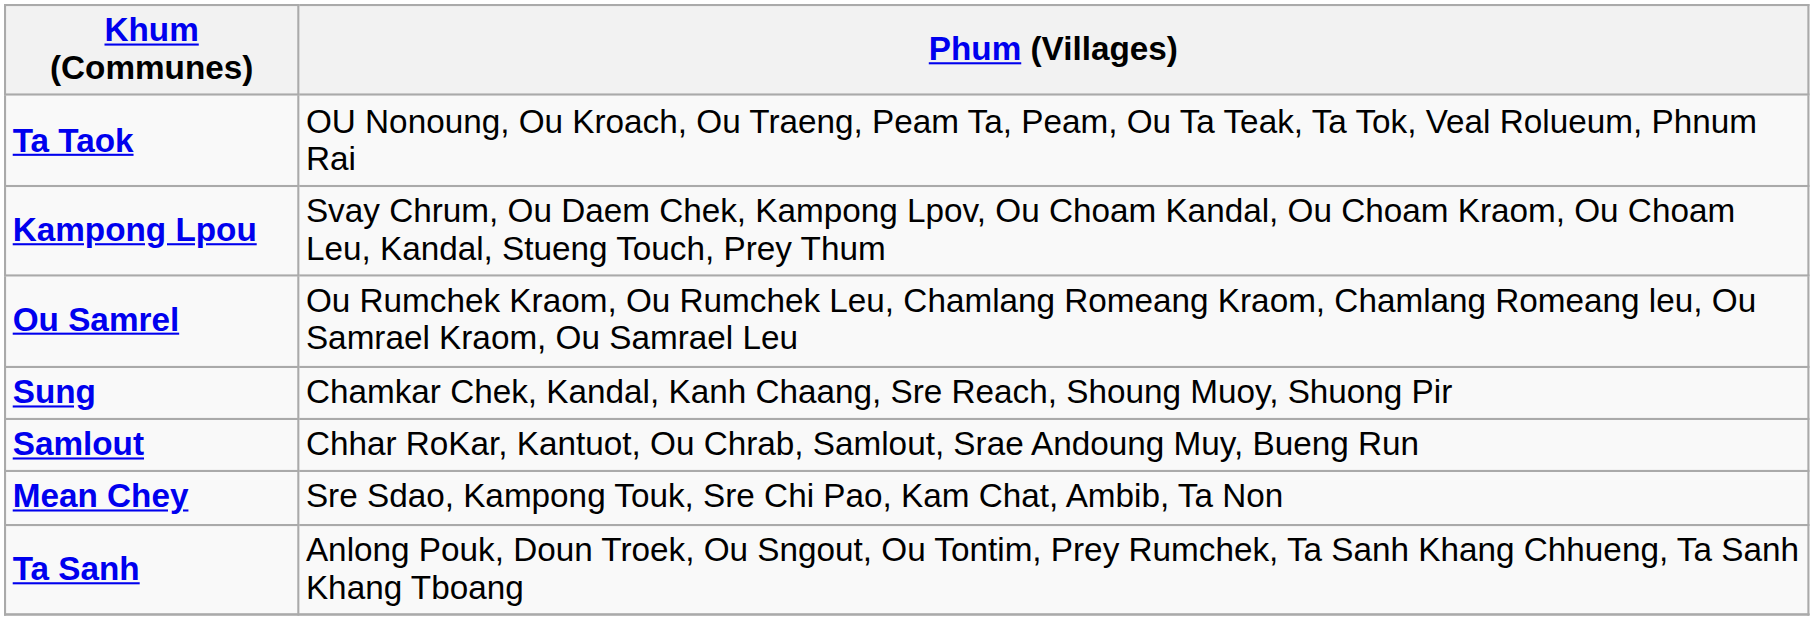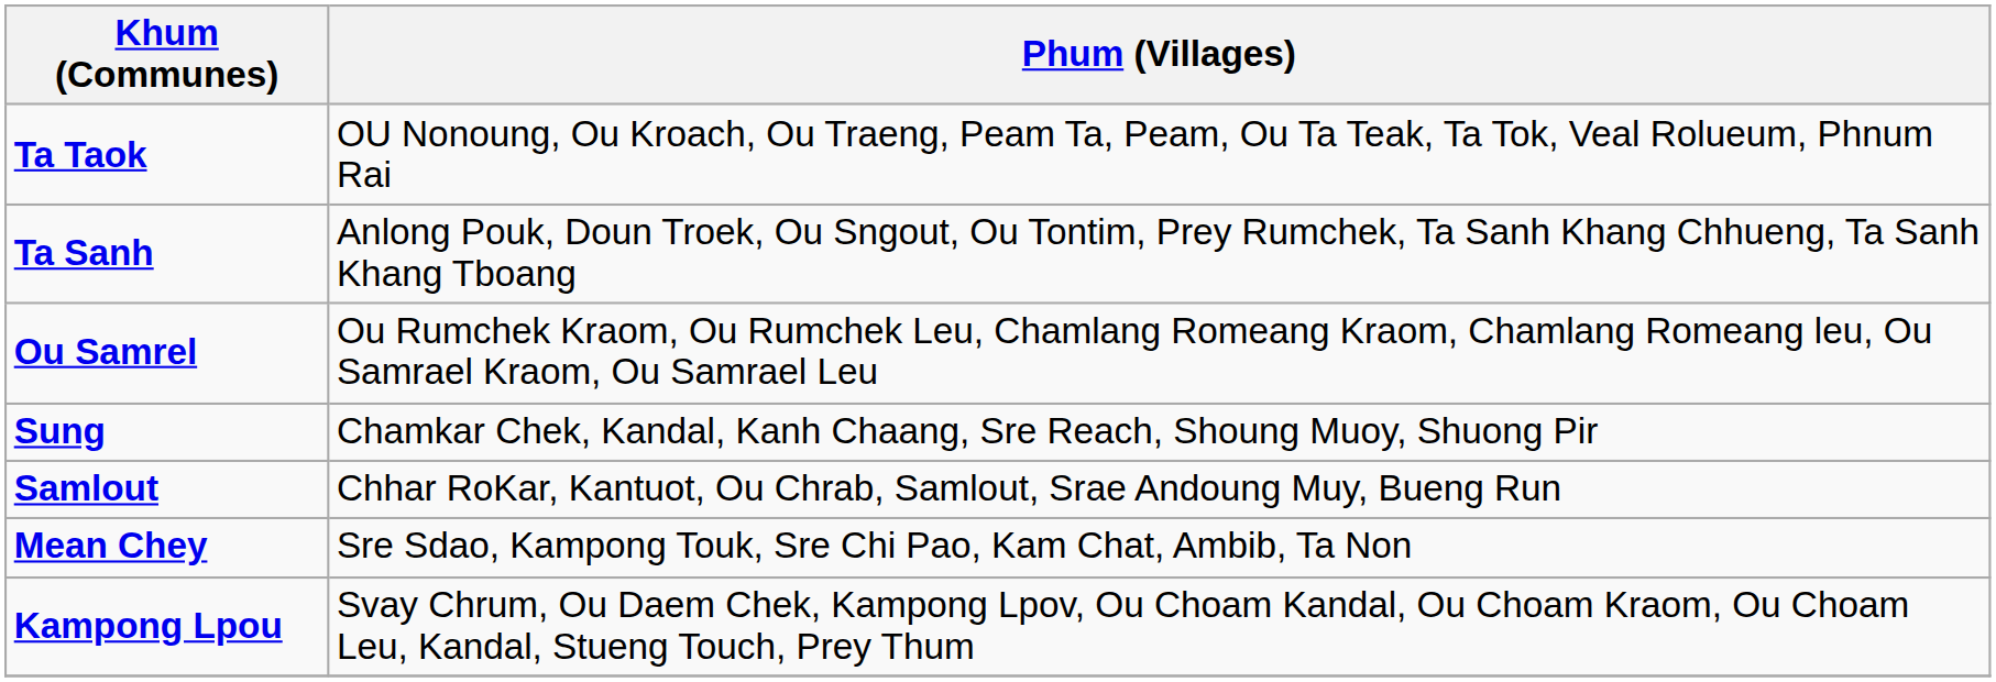rows swapped: Kampong Lpou <-> Ta Sanh
